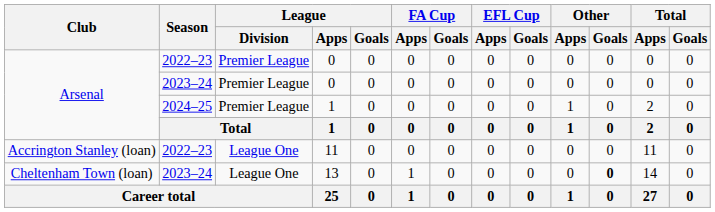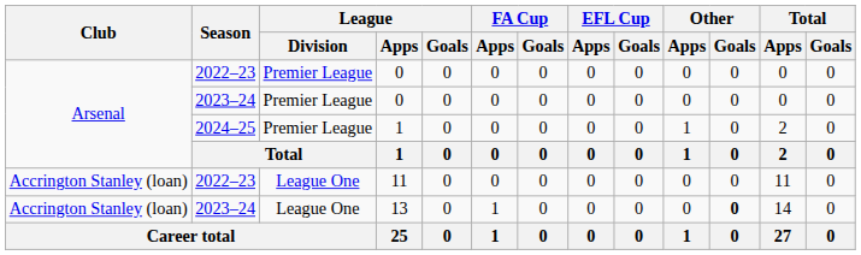13 | Club: Cheltenham Town (loan) -> Accrington Stanley (loan)
